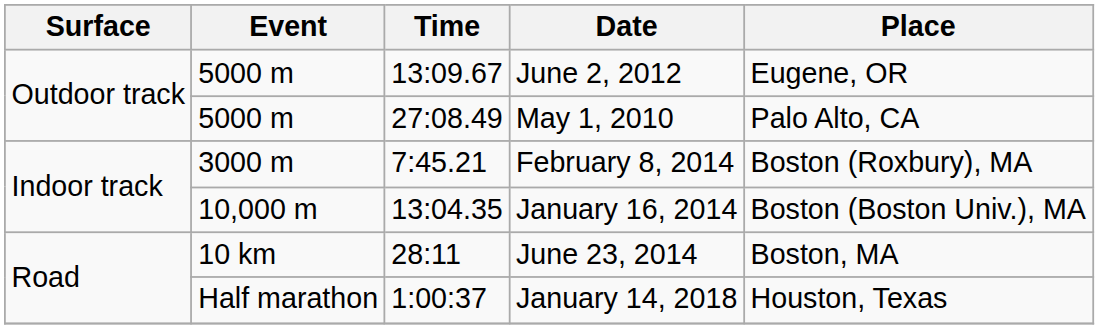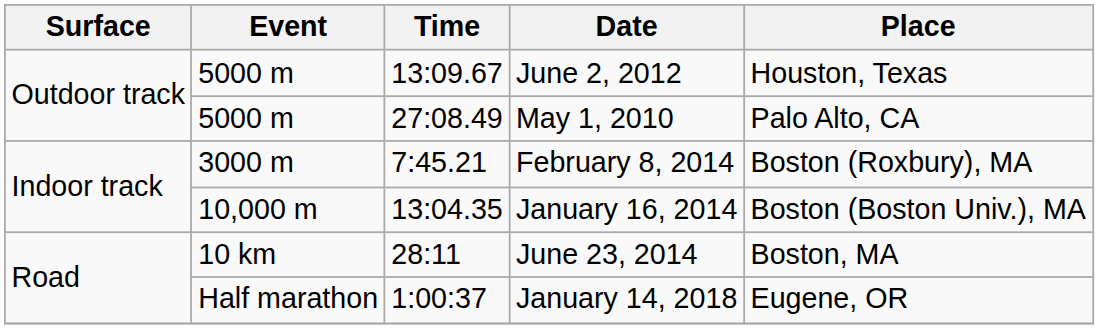June 2, 2012 | Place: Eugene, OR -> Houston, Texas
January 14, 2018 | Place: Houston, Texas -> Eugene, OR
